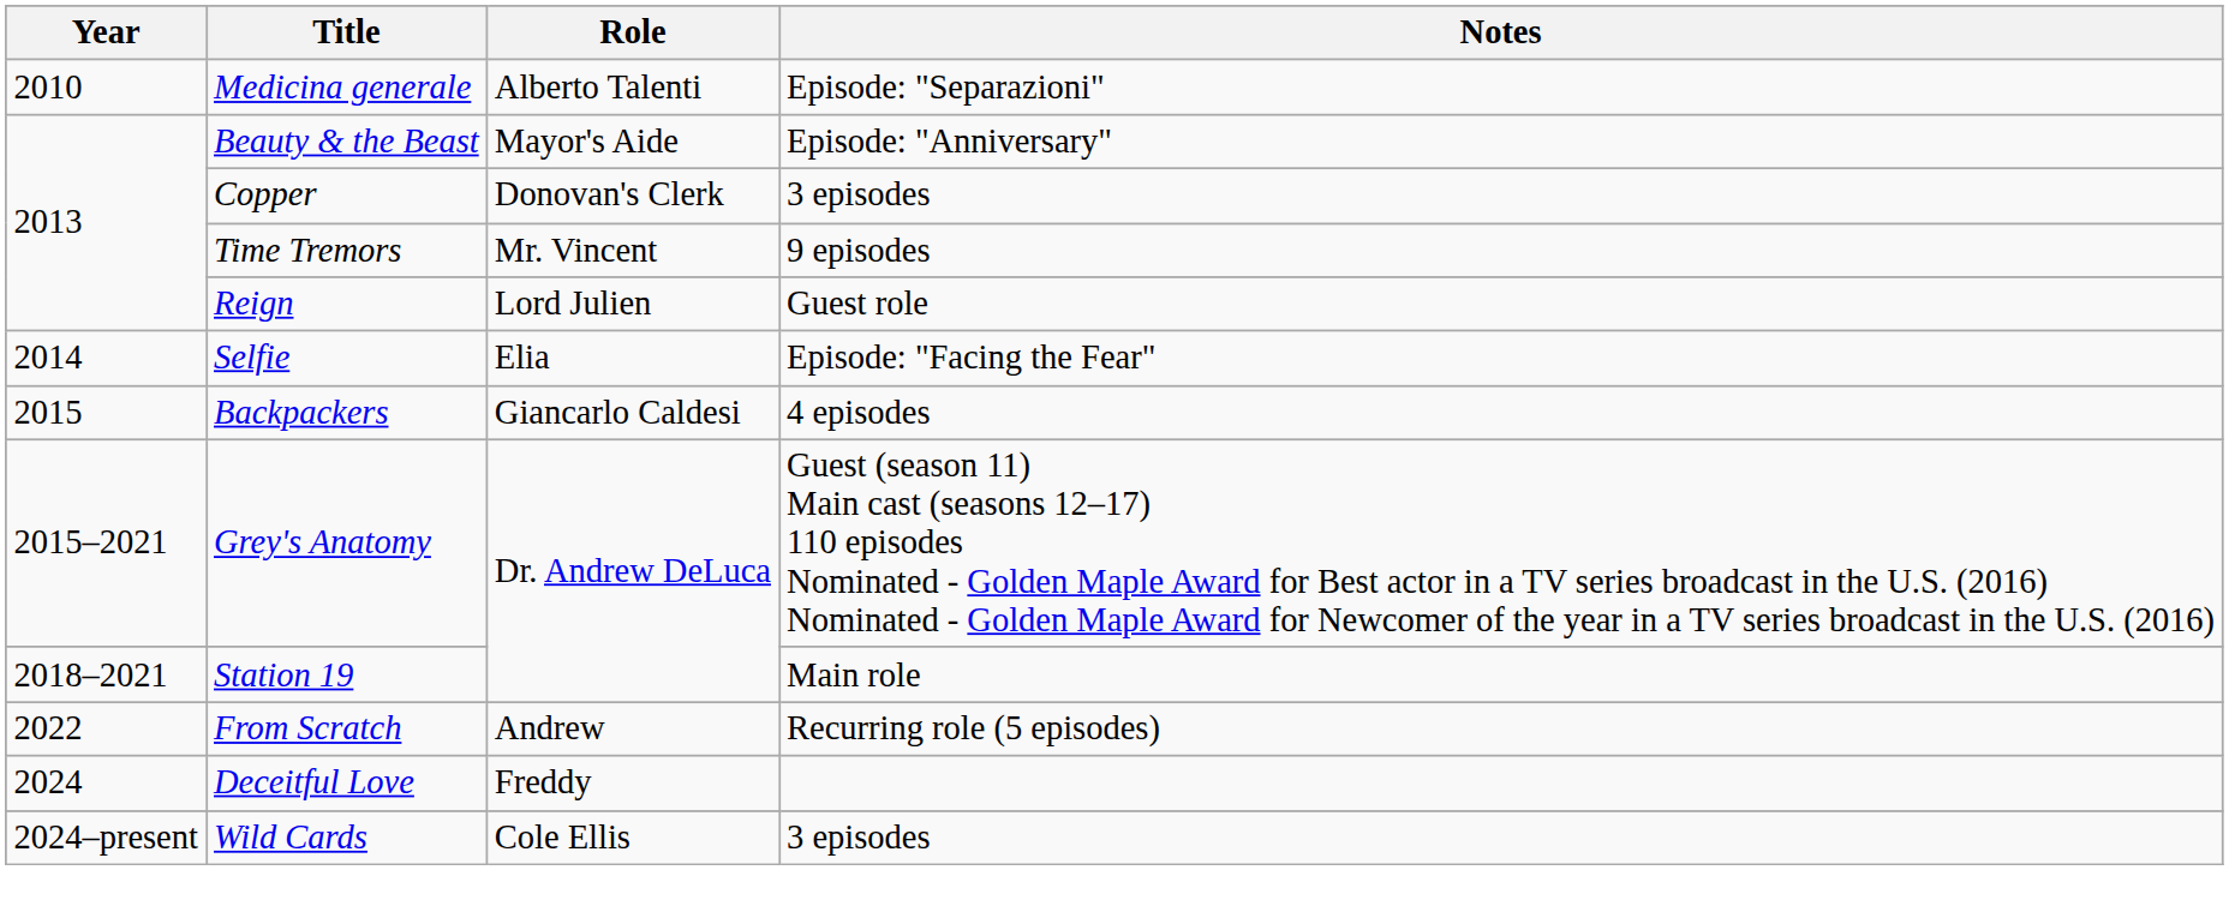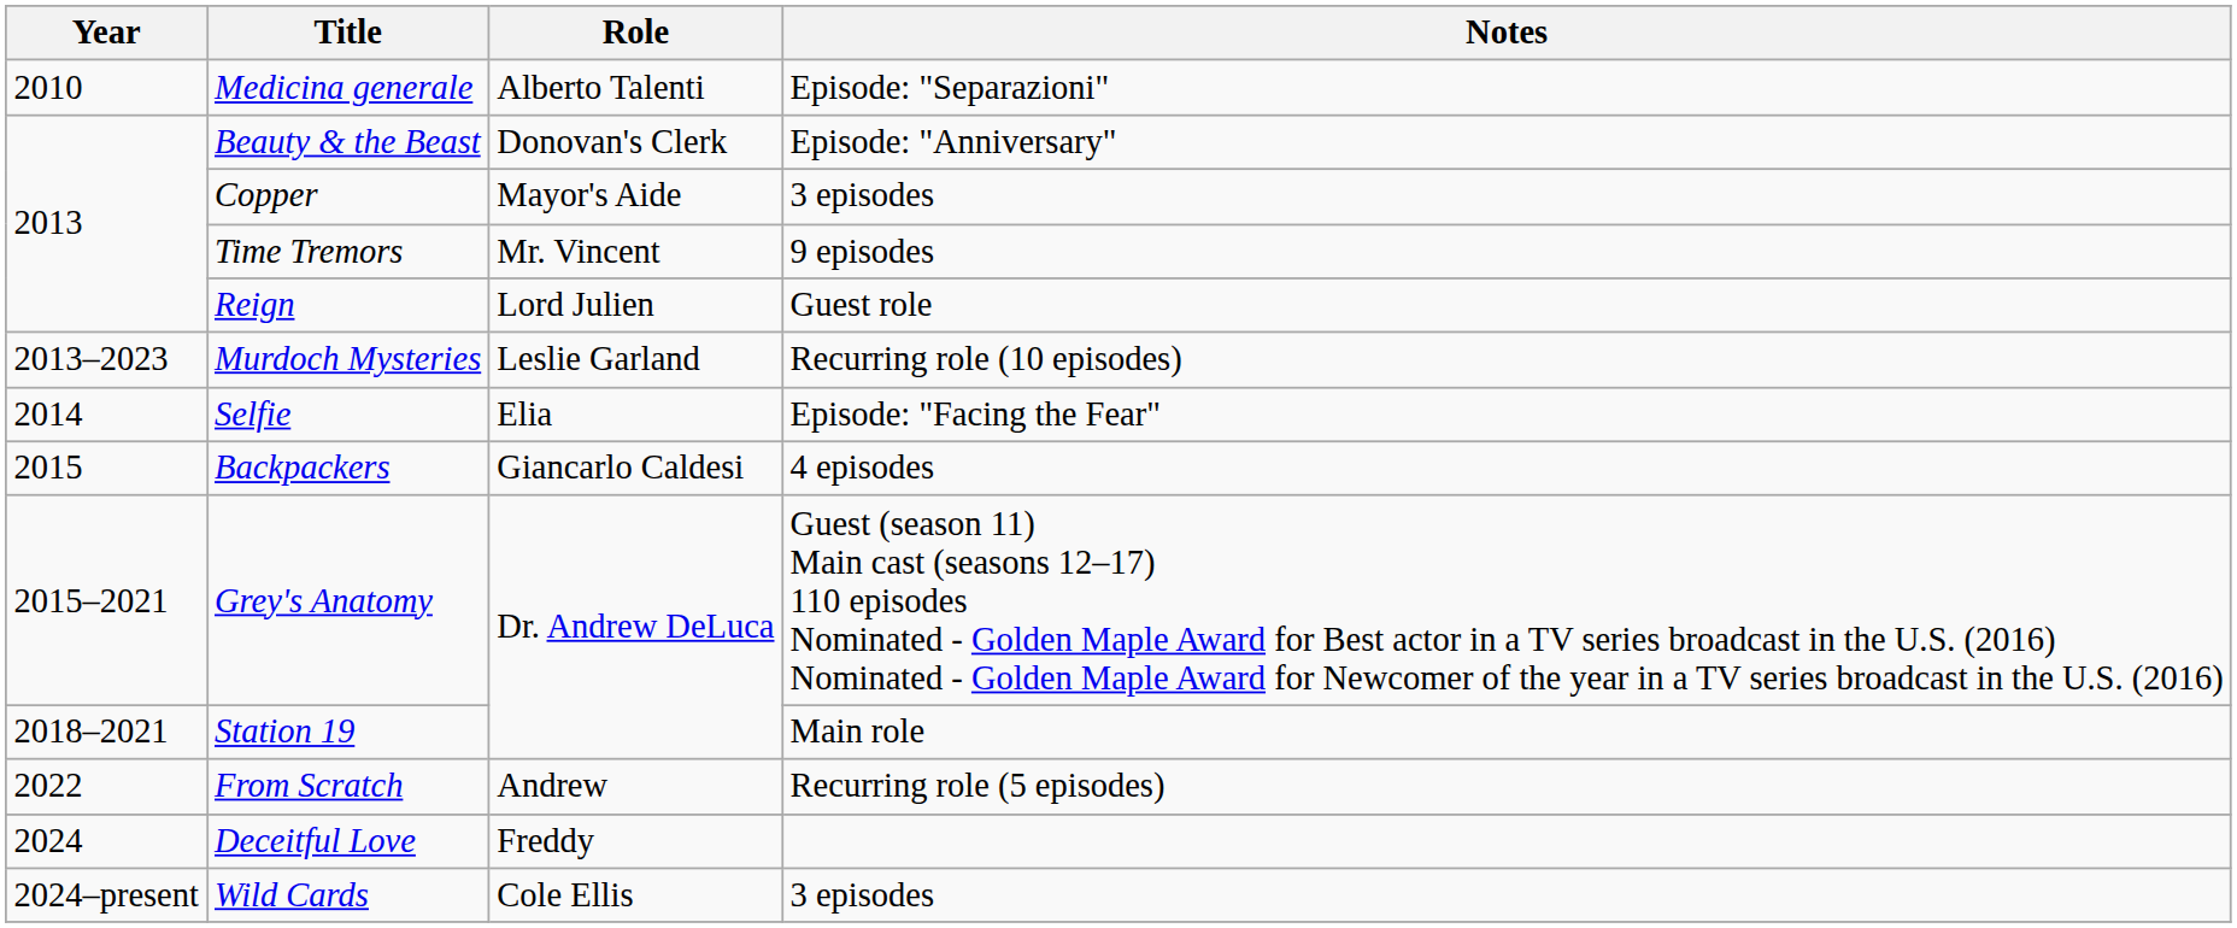Beauty & the Beast | Role: Mayor's Aide -> Donovan's Clerk
Copper | Role: Donovan's Clerk -> Mayor's Aide
+ row: 2013–2023 | Murdoch Mysteries | Leslie Garland | Recurring role (10 episodes)
